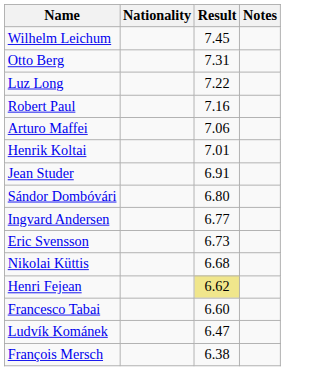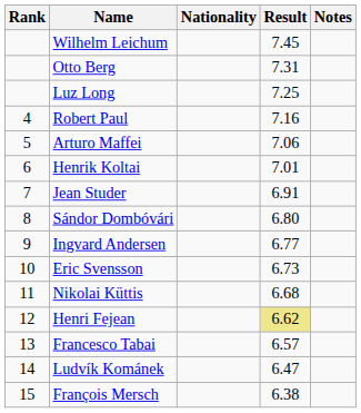+ column: Rank | 4 | 5 | 6 | 7 | 8 | 9 | 10 | 11 | 12 | 13 | 14 | 15
Luz Long | Result: 7.22 -> 7.25
Francesco Tabai | Result: 6.60 -> 6.57
